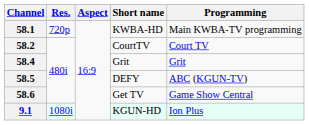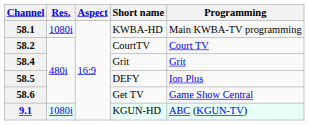58.1 | Res.: 720p -> 1080i
58.5 | Programming: ABC (KGUN-TV) -> Ion Plus
9.1 | Programming: Ion Plus -> ABC (KGUN-TV)
